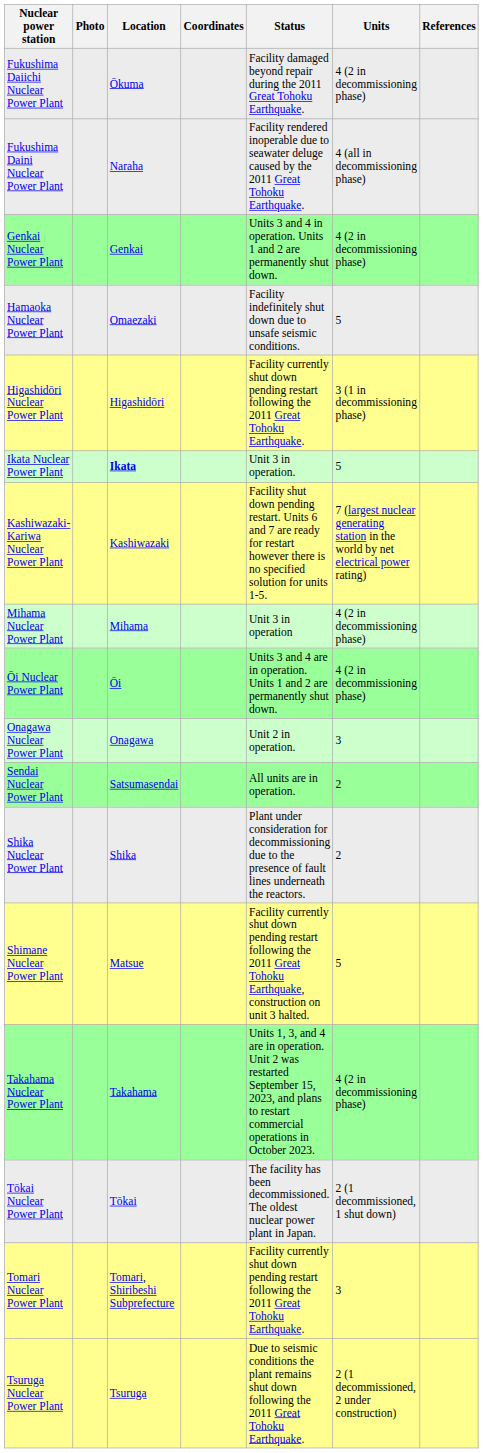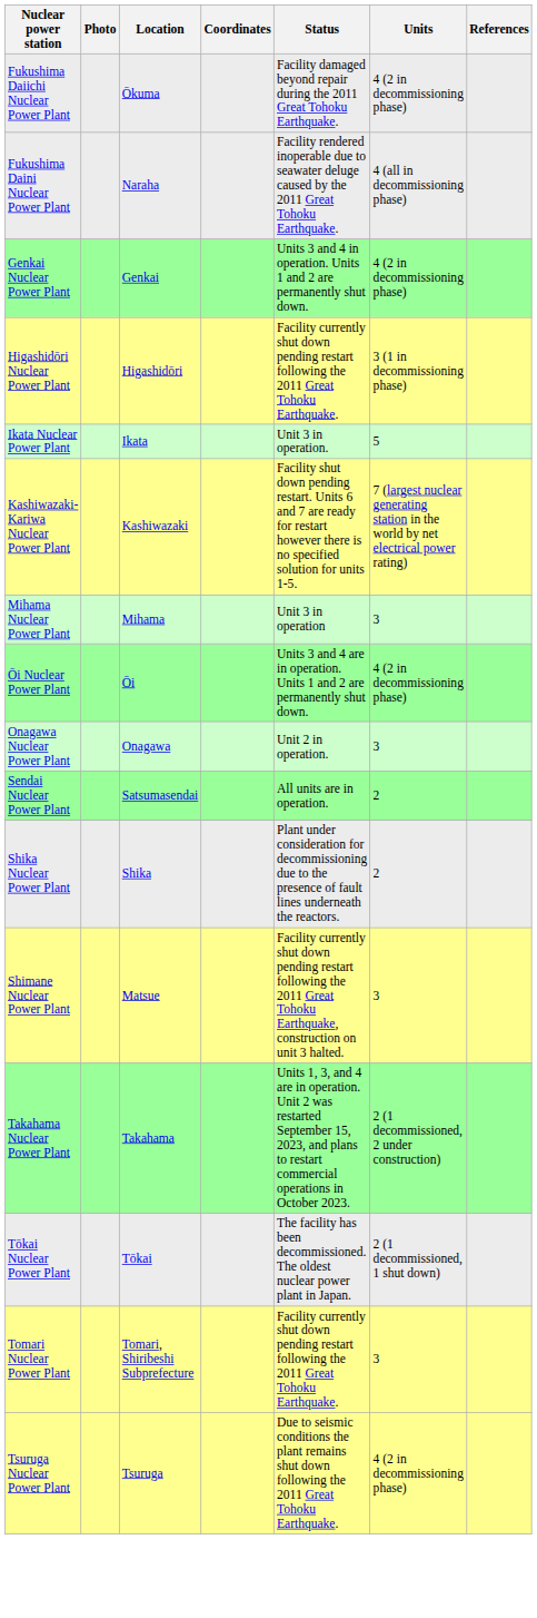- row: Hamaoka Nuclear Power Plant | Omaezaki | Facility indefinitely shut down due to unsafe seismic conditions. | 5
Ikata Nuclear Power Plant | Location: bold -> normal
Mihama Nuclear Power Plant | Units: 4 (2 in decommissioning phase) -> 3
Shimane Nuclear Power Plant | Units: 5 -> 3
Takahama Nuclear Power Plant | Units: 4 (2 in decommissioning phase) -> 2 (1 decommissioned, 2 under construction)
Tsuruga Nuclear Power Plant | Units: 2 (1 decommissioned, 2 under construction) -> 4 (2 in decommissioning phase)
